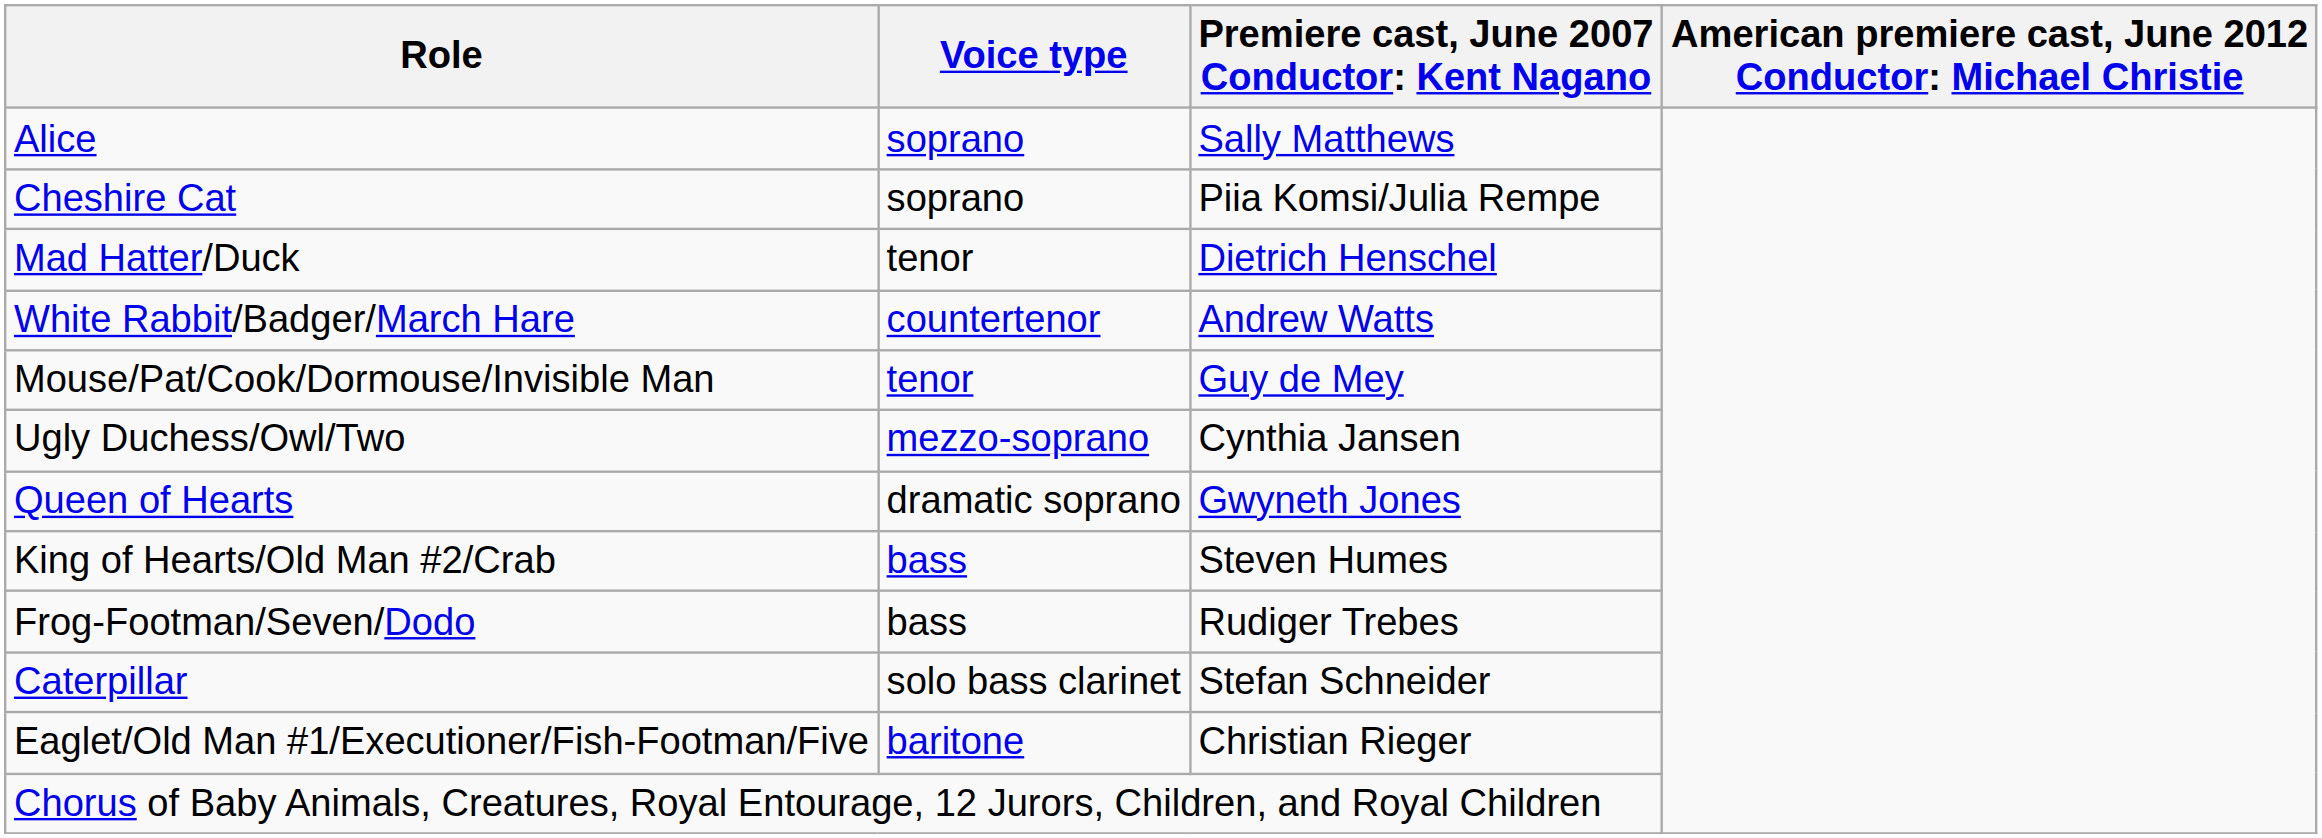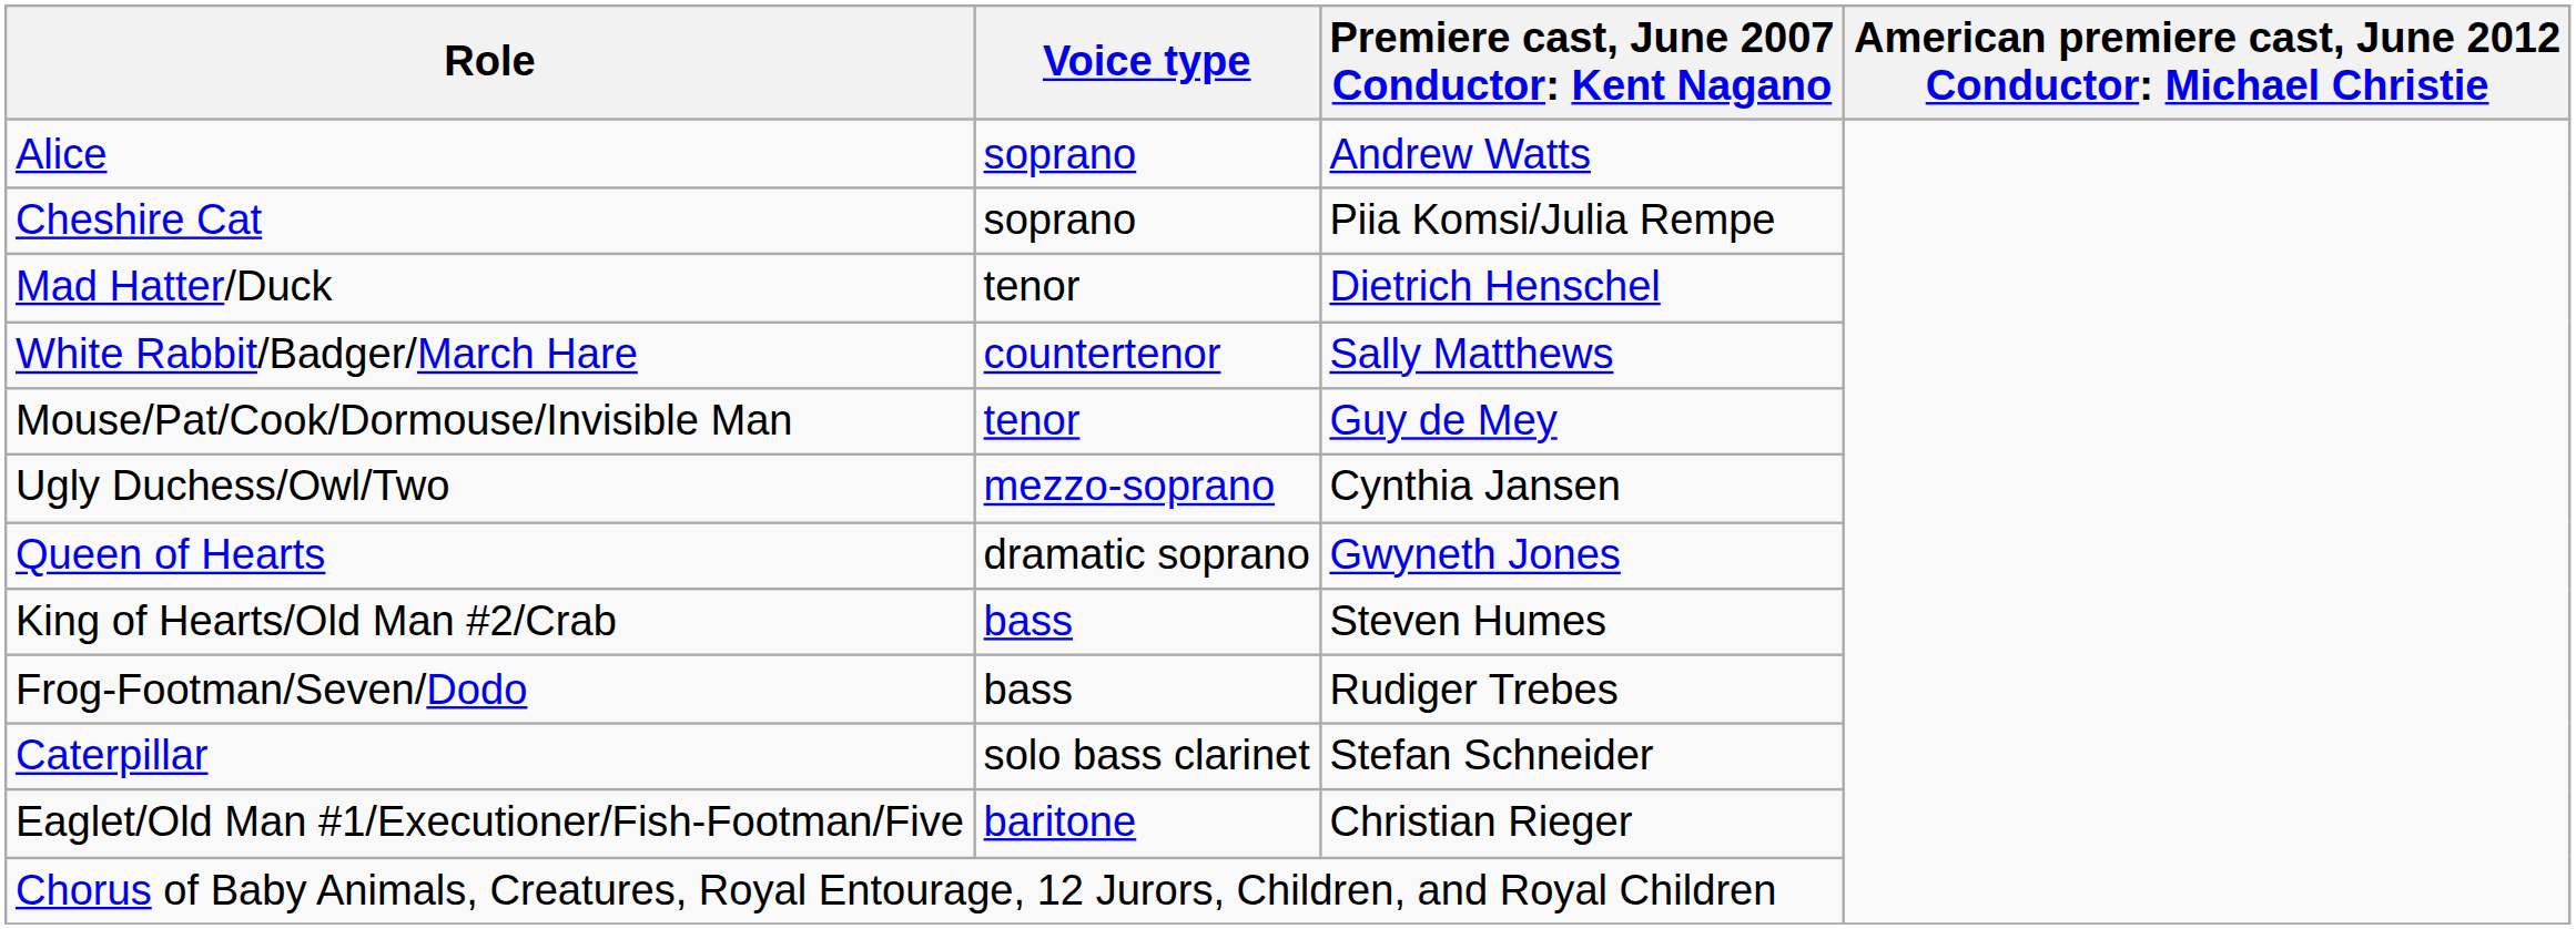Alice | column 3: Sally Matthews -> Andrew Watts
White Rabbit/Badger/March Hare | column 3: Andrew Watts -> Sally Matthews
